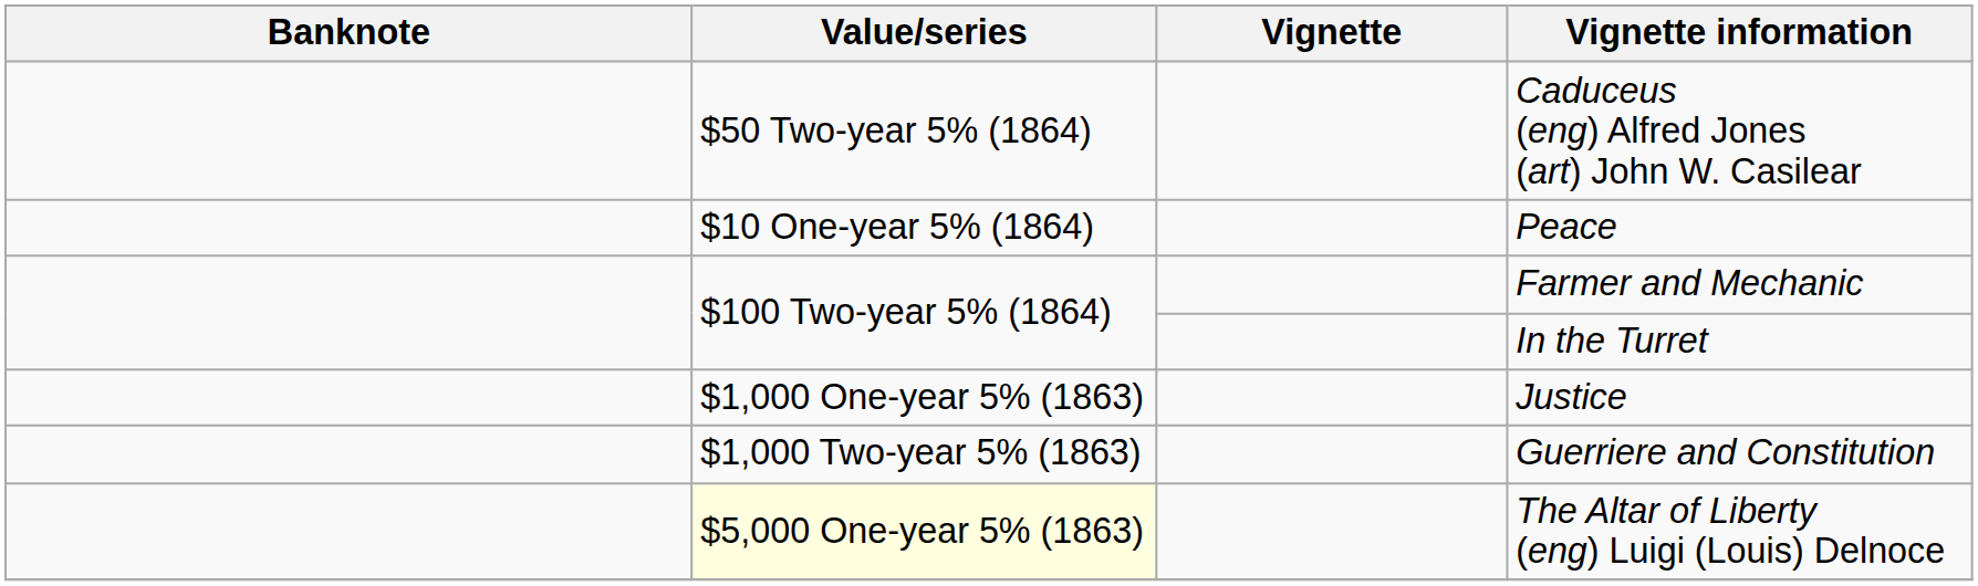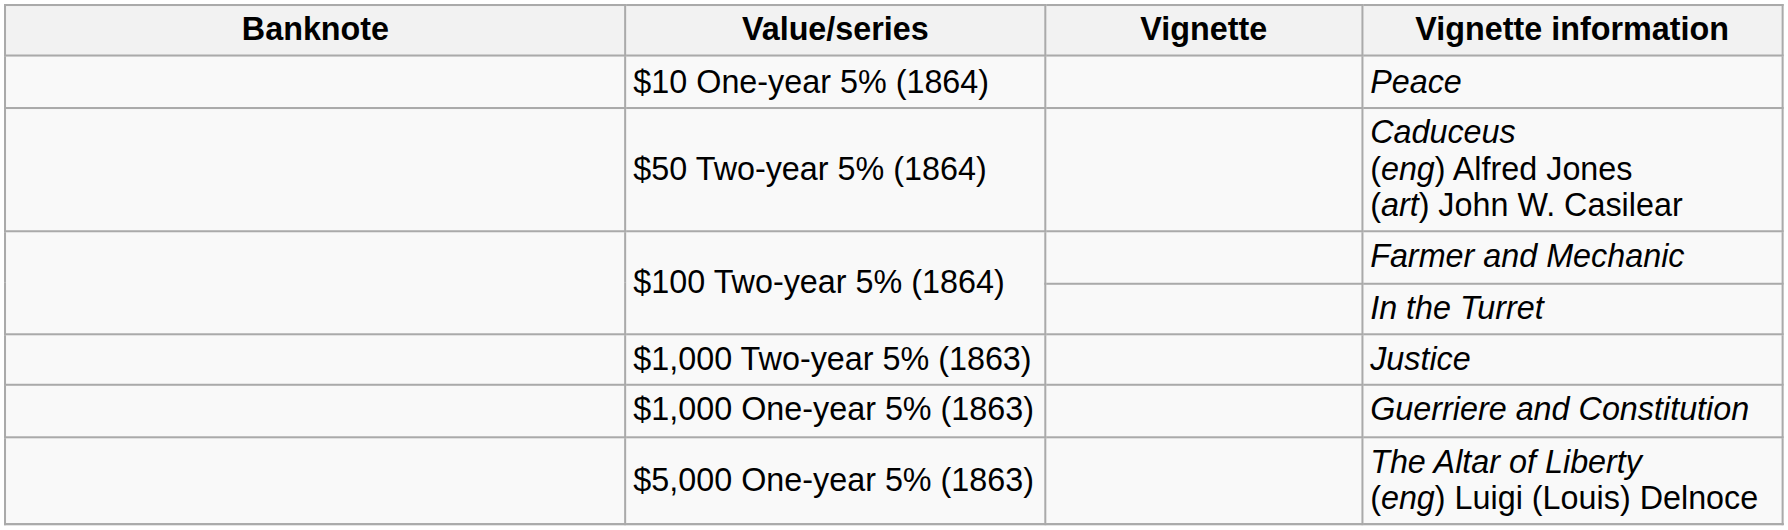rows swapped: Peace <-> Caduceus (eng) Alfred Jones (art) John W. Casilear
Justice | Value/series: $1,000 One-year 5% (1863) -> $1,000 Two-year 5% (1863)
Guerriere and Constitution | Value/series: $1,000 Two-year 5% (1863) -> $1,000 One-year 5% (1863)
The Altar of Liberty (eng) Luigi (Louis) Delnoce | Value/series: lightyellow background -> no background
